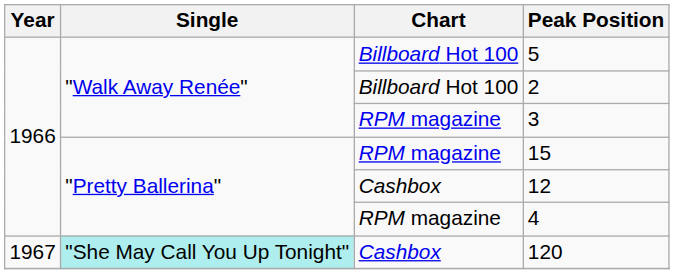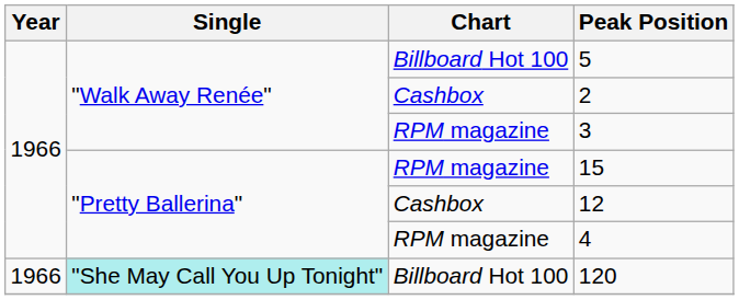2 | Chart: Billboard Hot 100 -> Cashbox
120 | Year: 1967 -> 1966
120 | Chart: Cashbox -> Billboard Hot 100
